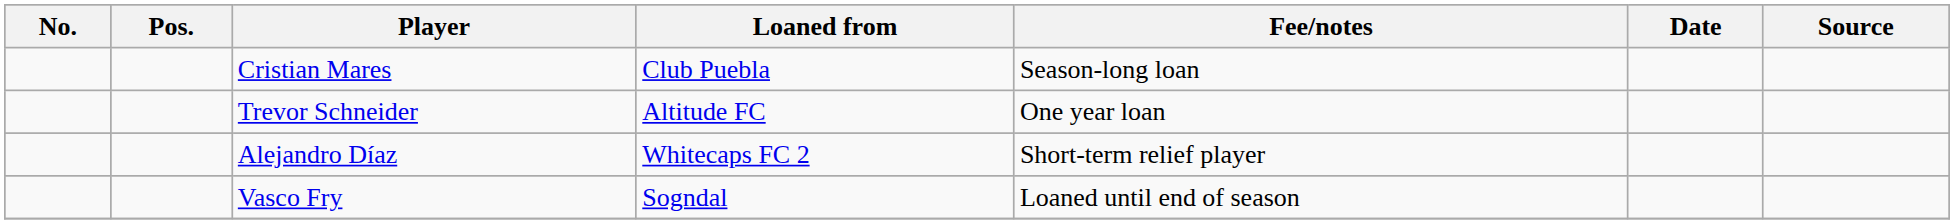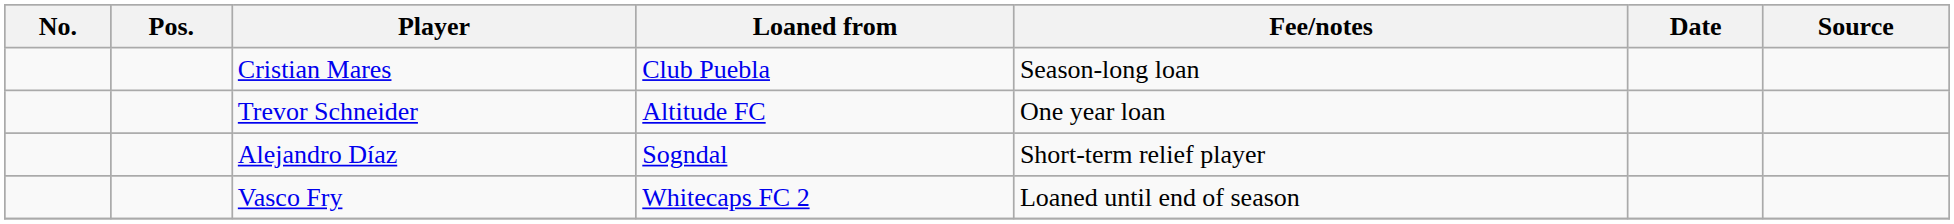Alejandro Díaz | Loaned from: Whitecaps FC 2 -> Sogndal
Vasco Fry | Loaned from: Sogndal -> Whitecaps FC 2
